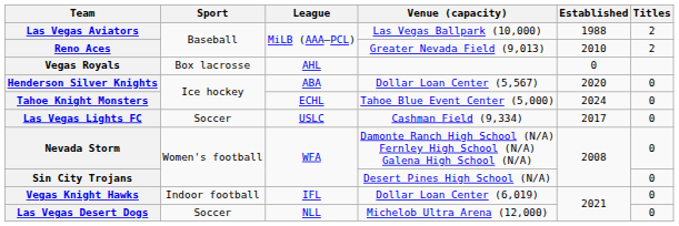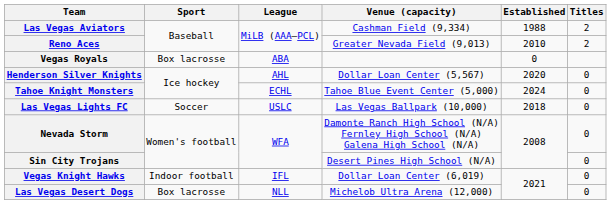Las Vegas Aviators | Venue (capacity): Las Vegas Ballpark (10,000) -> Cashman Field (9,334)
Vegas Royals | League: AHL -> ABA
Henderson Silver Knights | League: ABA -> AHL
Las Vegas Lights FC | Venue (capacity): Cashman Field (9,334) -> Las Vegas Ballpark (10,000)
Las Vegas Lights FC | Established: 2017 -> 2018
Las Vegas Desert Dogs | Sport: Soccer -> Box lacrosse
